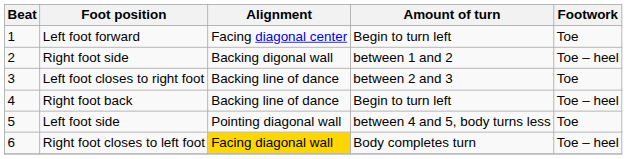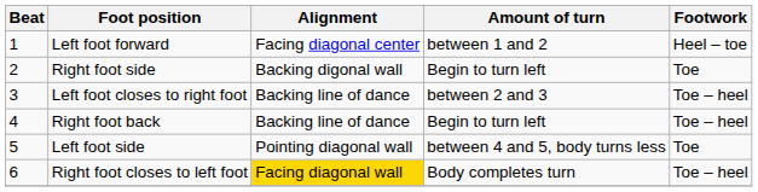Left foot forward | Amount of turn: Begin to turn left -> between 1 and 2
Left foot forward | Footwork: Toe -> Heel – toe
Right foot side | Amount of turn: between 1 and 2 -> Begin to turn left
Right foot side | Footwork: Toe – heel -> Toe
Left foot closes to right foot | Footwork: Toe -> Toe – heel
